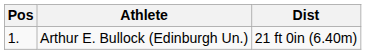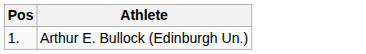- column: Dist | 21 ft 0in (6.40m)
